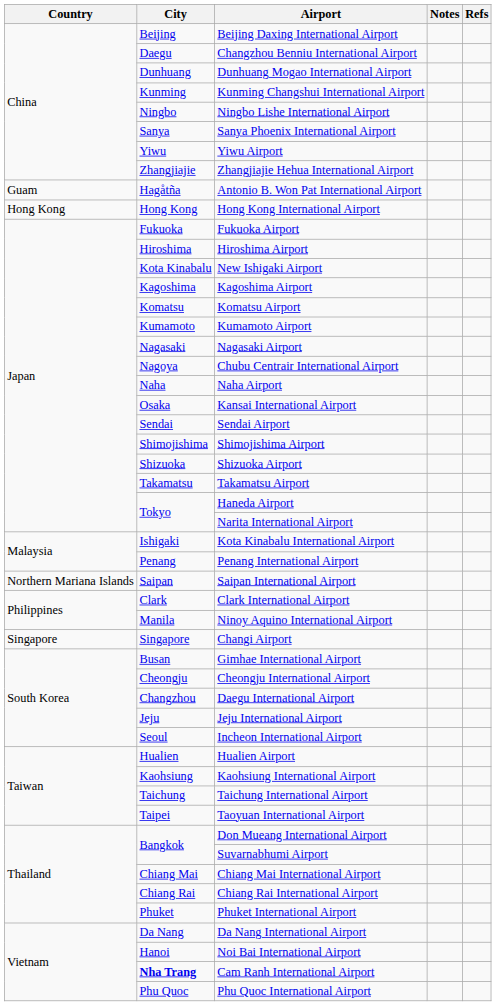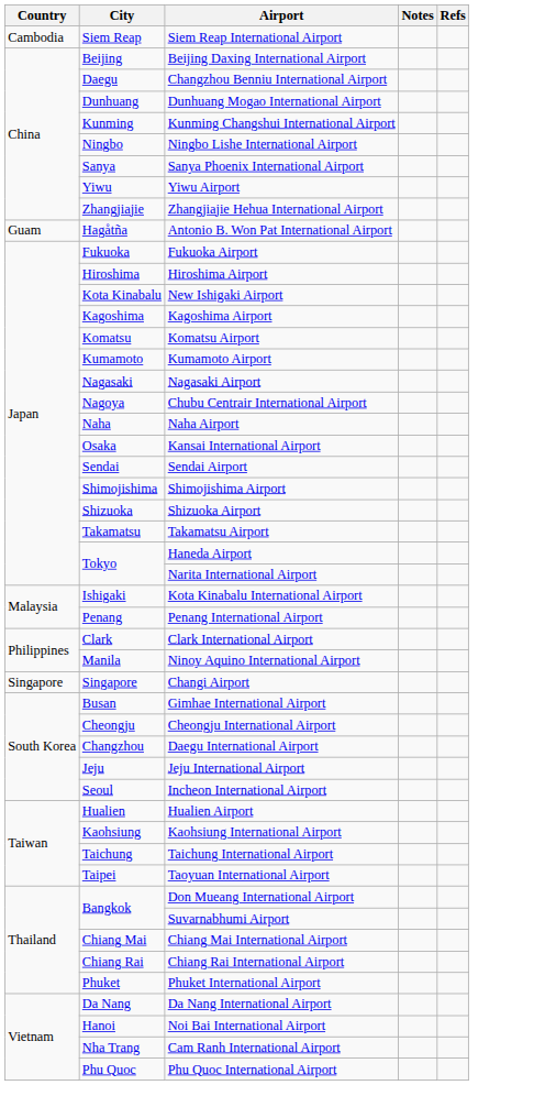+ row: Cambodia | Siem Reap | Siem Reap International Airport
- row: Hong Kong | Hong Kong | Hong Kong International Airport
- row: Northern Mariana Islands | Saipan | Saipan International Airport
Cam Ranh International Airport | City: bold -> normal
